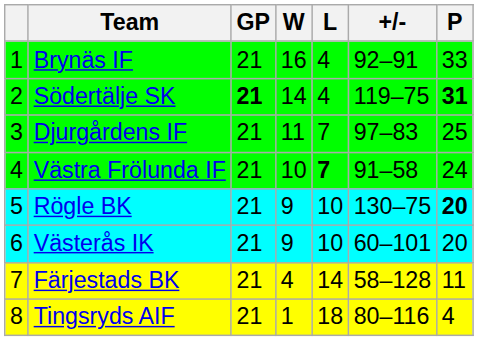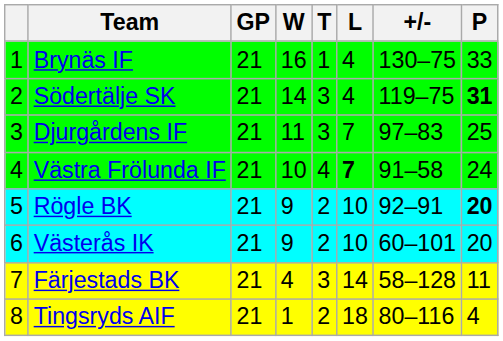+ column: T | 1 | 3 | 3 | 4 | 2 | 2 | 3 | 2
Brynäs IF | +/-: 92–91 -> 130–75
Södertälje SK | GP: bold -> normal
Rögle BK | +/-: 130–75 -> 92–91
